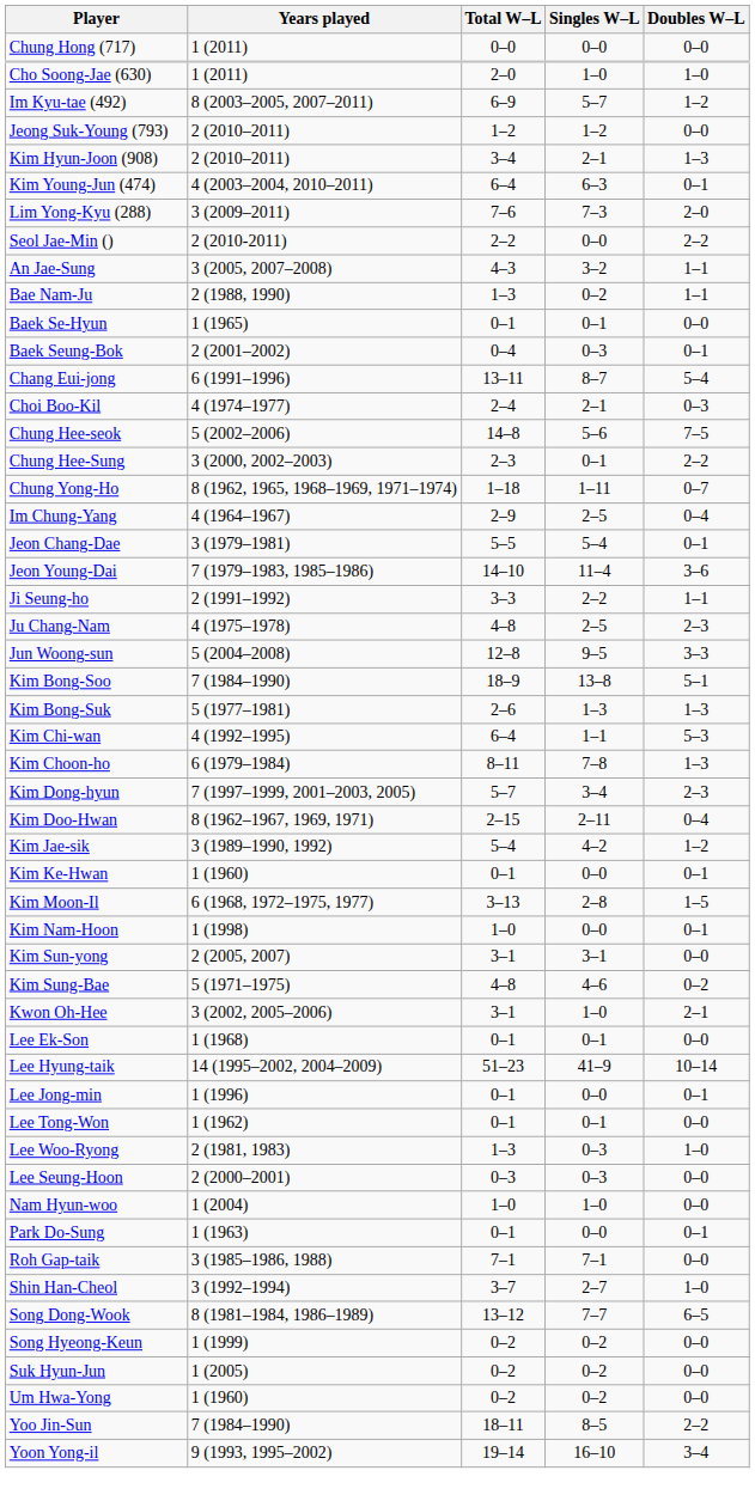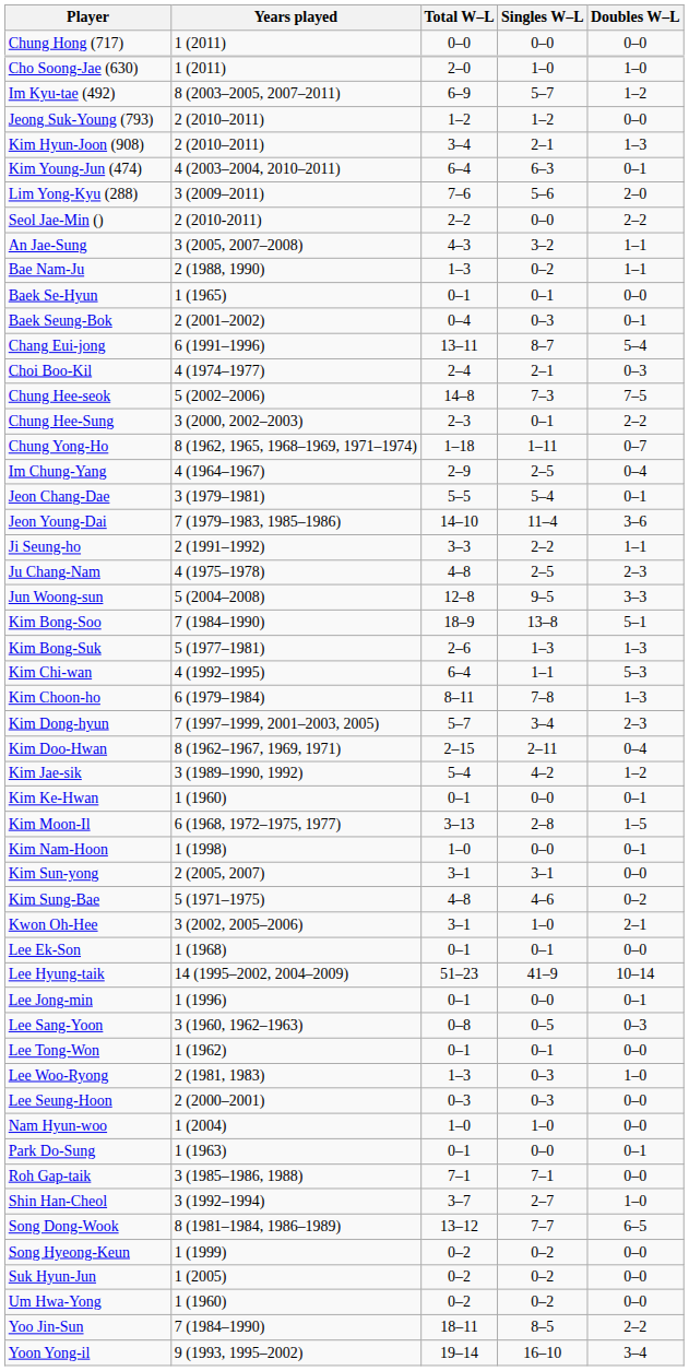Lim Yong-Kyu (288) | Singles W–L: 7–3 -> 5–6
Chung Hee-seok | Singles W–L: 5–6 -> 7–3
+ row: Lee Sang-Yoon | 3 (1960, 1962–1963) | 0–8 | 0–5 | 0–3
